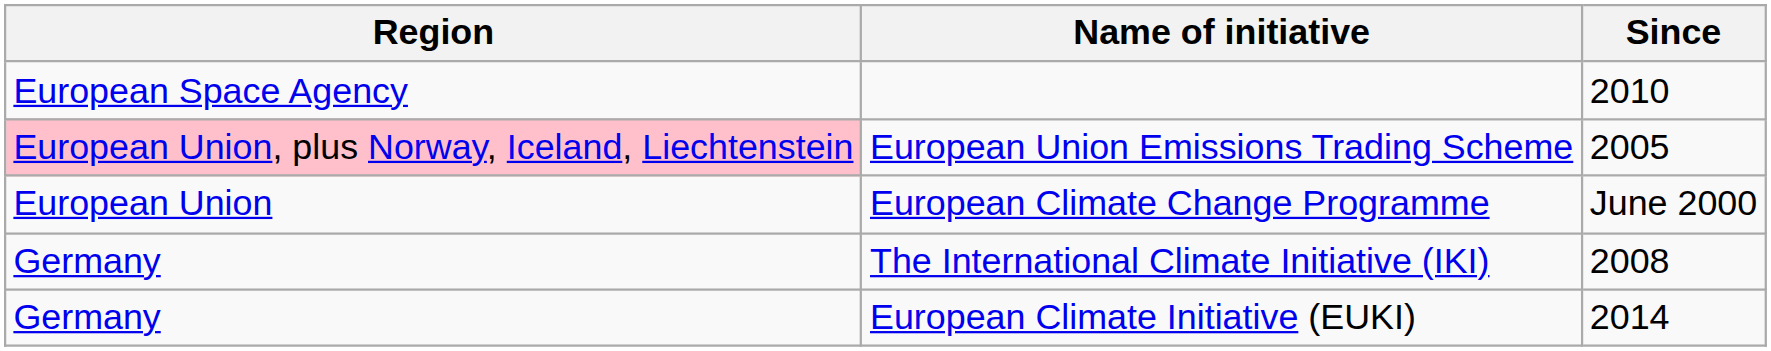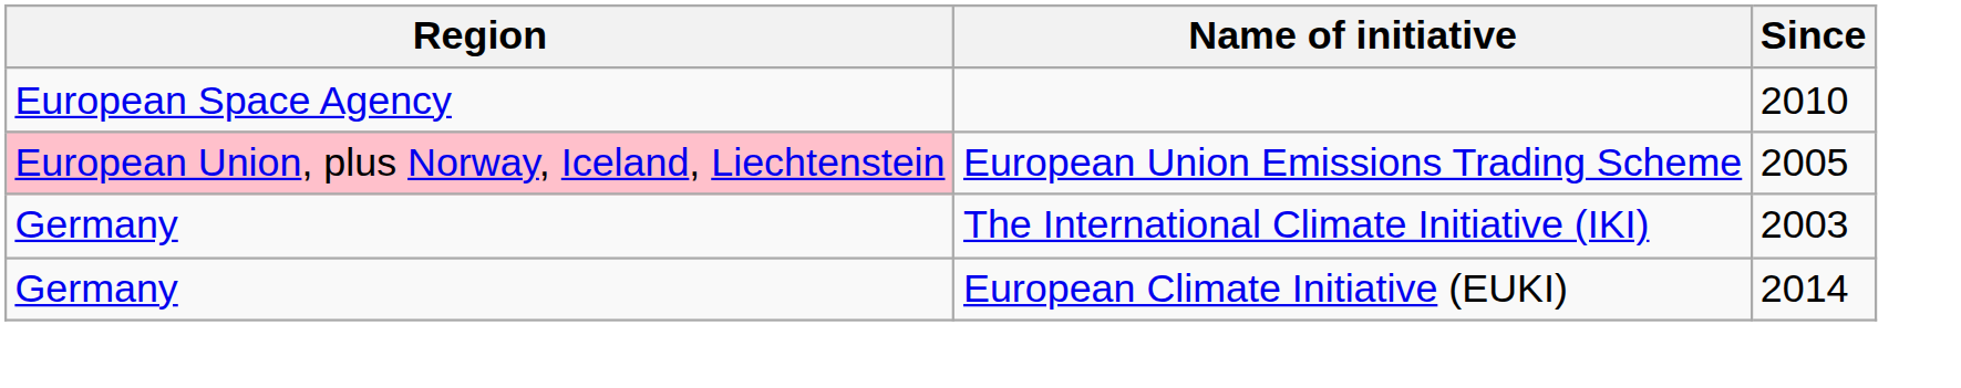- row: European Union | European Climate Change Programme | June 2000
The International Climate Initiative (IKI) | Since: 2008 -> 2003
